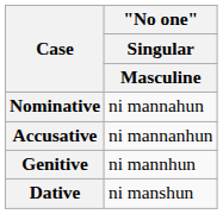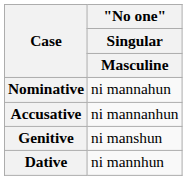Genitive | "No one" / Singular / Masculine: ni mannhun -> ni manshun
Dative | "No one" / Singular / Masculine: ni manshun -> ni mannhun
